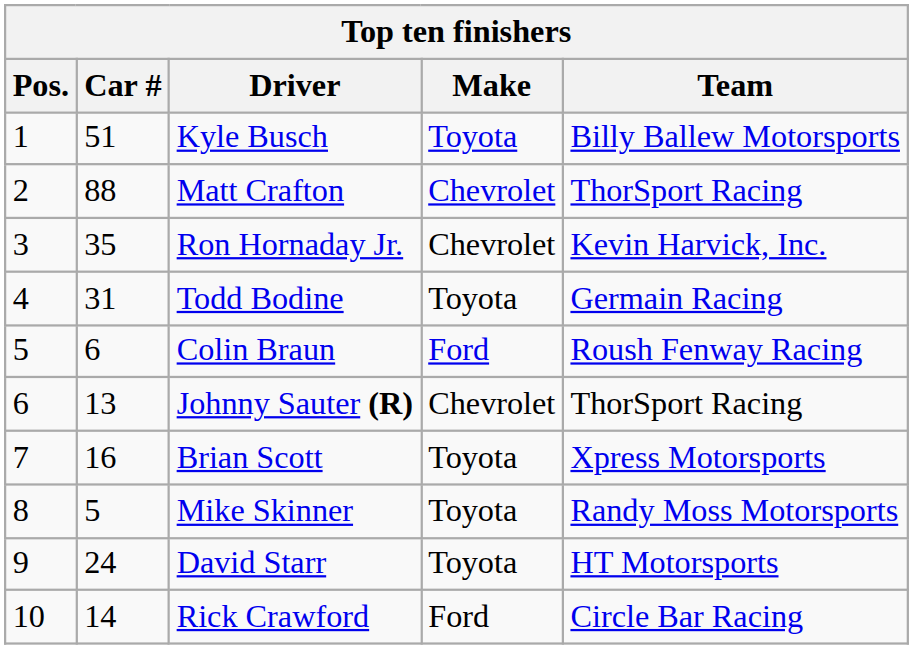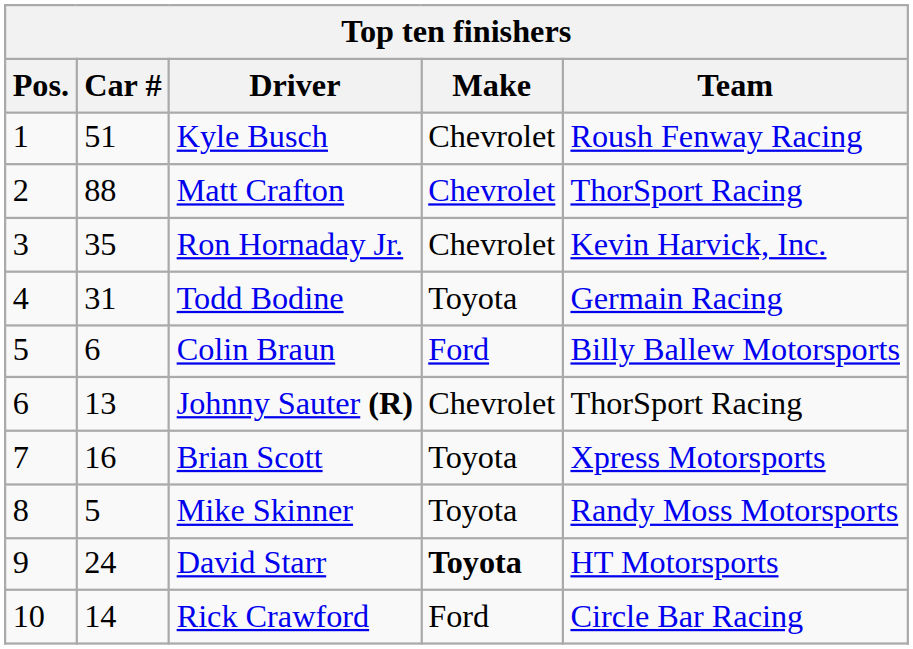Kyle Busch | Make: Toyota -> Chevrolet
Kyle Busch | Team: Billy Ballew Motorsports -> Roush Fenway Racing
Colin Braun | Team: Roush Fenway Racing -> Billy Ballew Motorsports
David Starr | Make: normal -> bold
